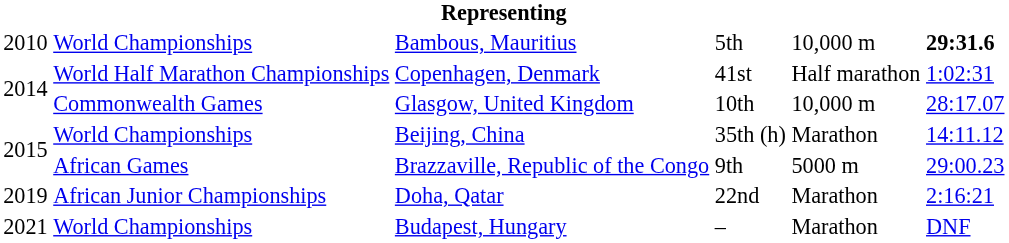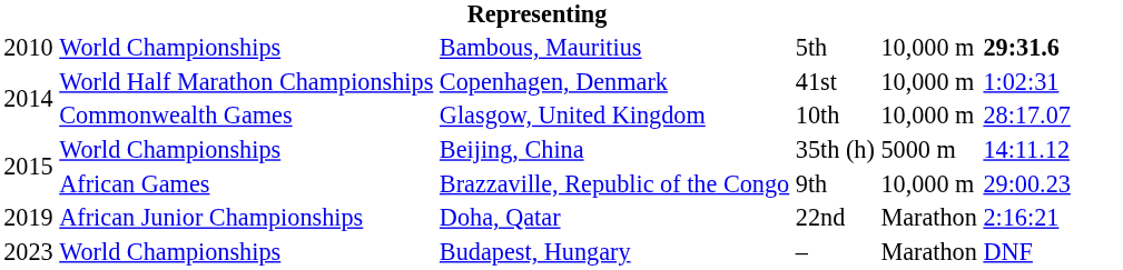Copenhagen, Denmark | column 5: Half marathon -> 10,000 m
Beijing, China | column 5: Marathon -> 5000 m
Brazzaville, Republic of the Congo | column 5: 5000 m -> 10,000 m
Budapest, Hungary | column 1: 2021 -> 2023
